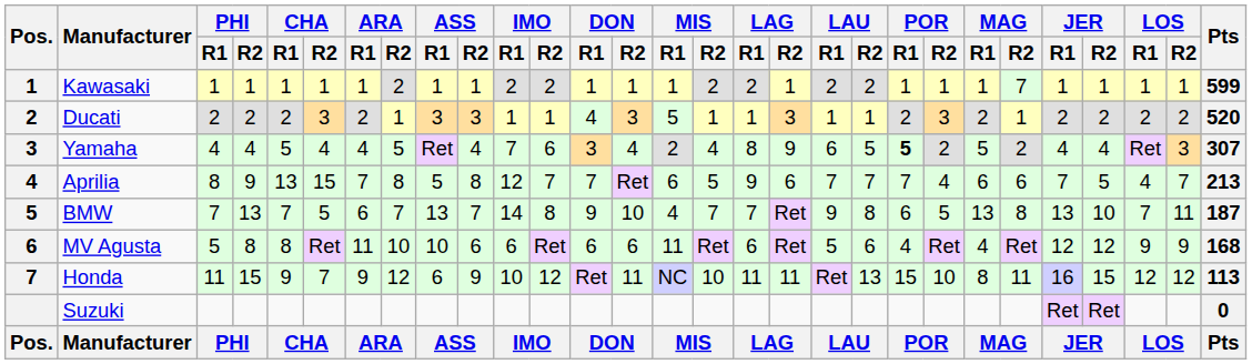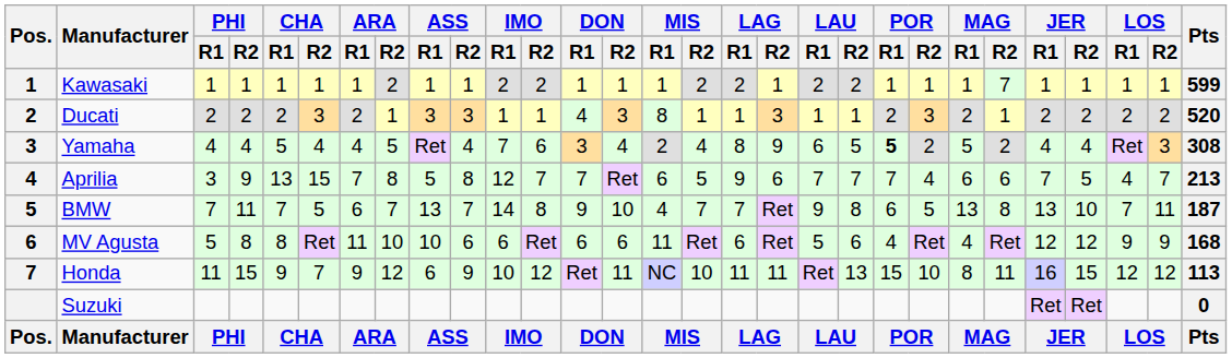Ducati | MIS / R1: 5 -> 8
Yamaha | Pts: 307 -> 308
Aprilia | PHI / R1: 8 -> 3
BMW | PHI / R2: 13 -> 11
